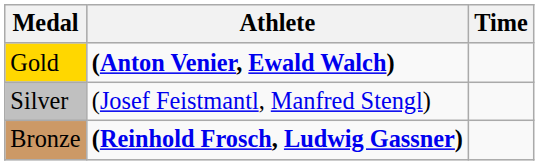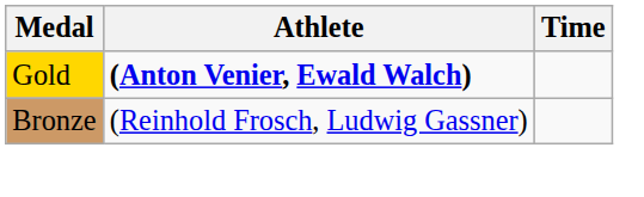- row: Silver | (Josef Feistmantl, Manfred Stengl)
Bronze | Athlete: bold -> normal
